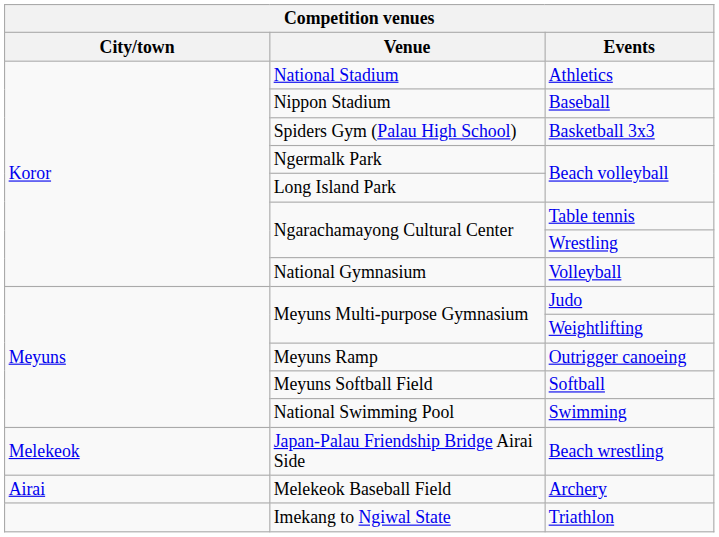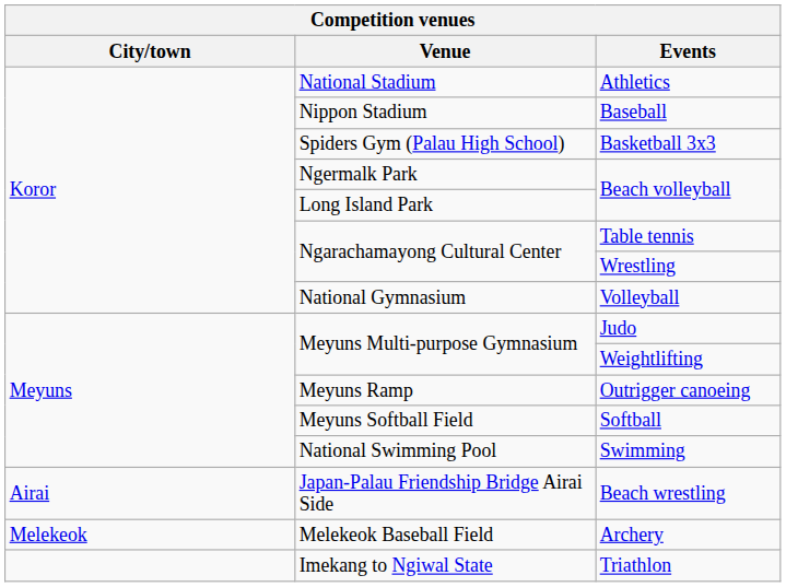Beach wrestling | City/town: Melekeok -> Airai
Archery | City/town: Airai -> Melekeok
